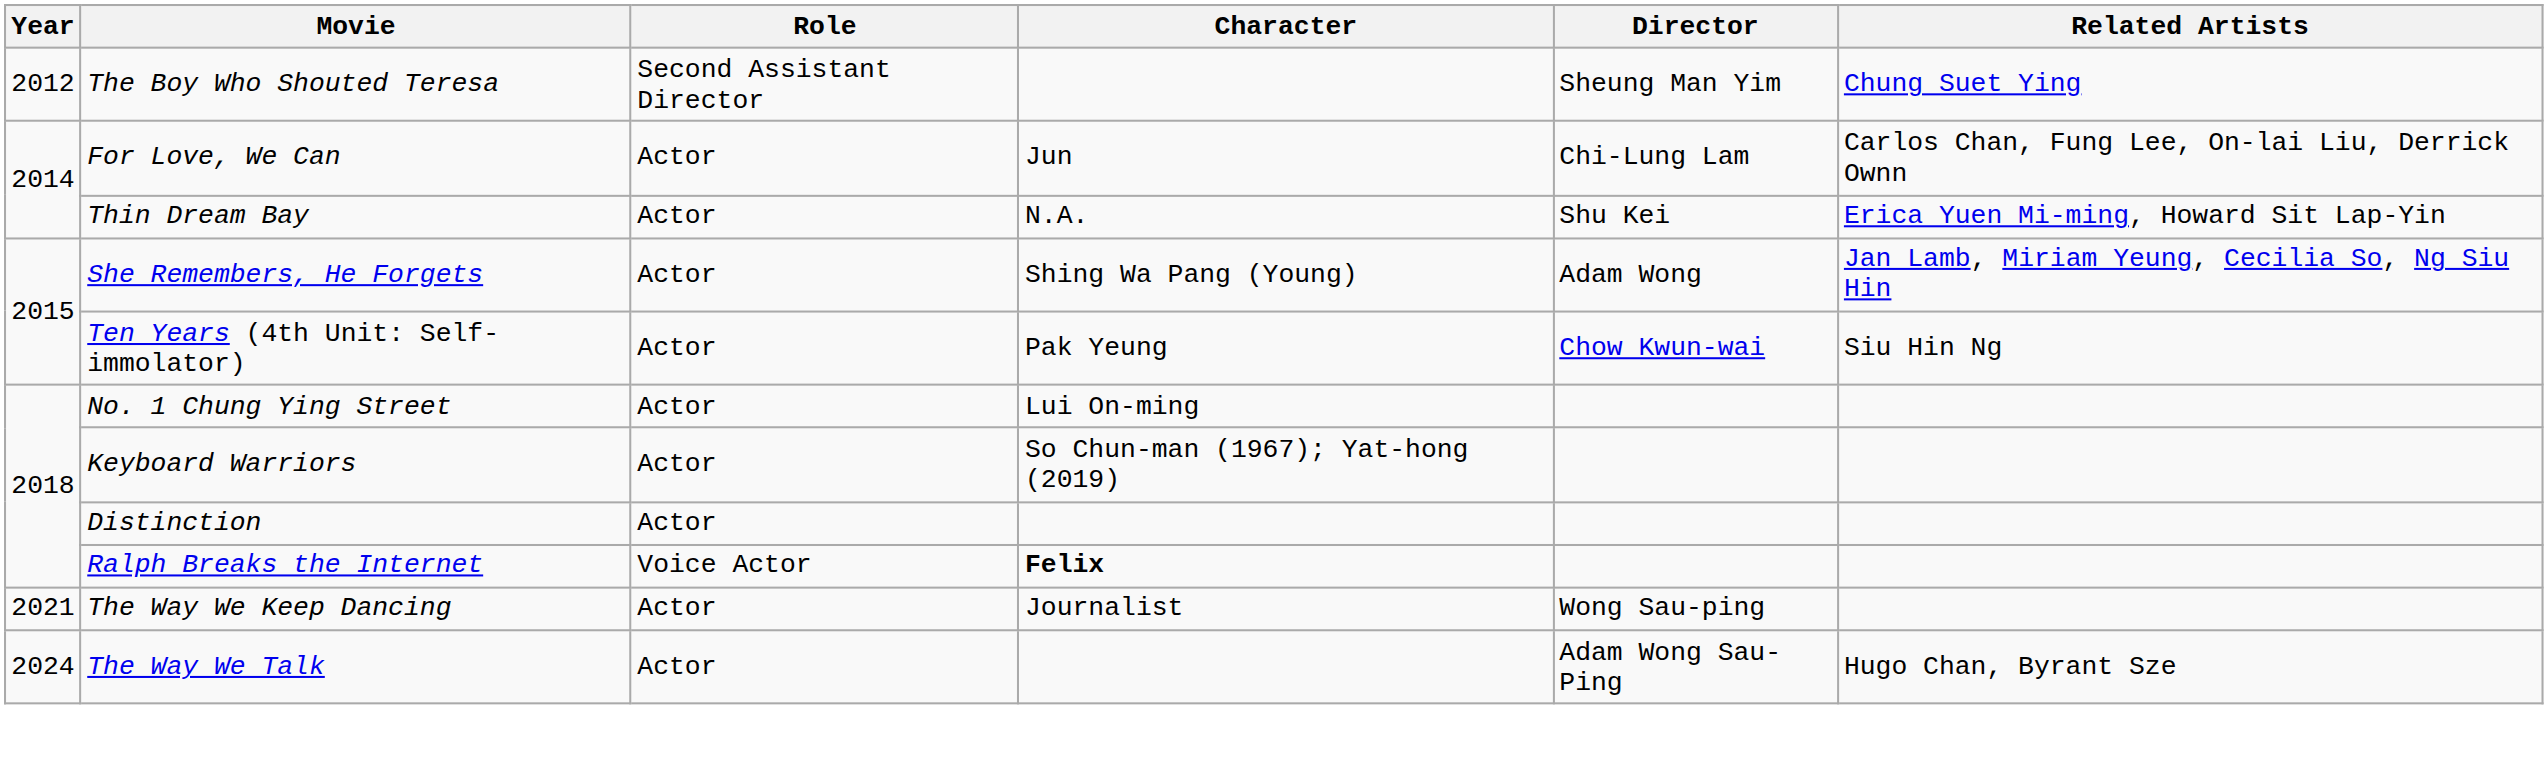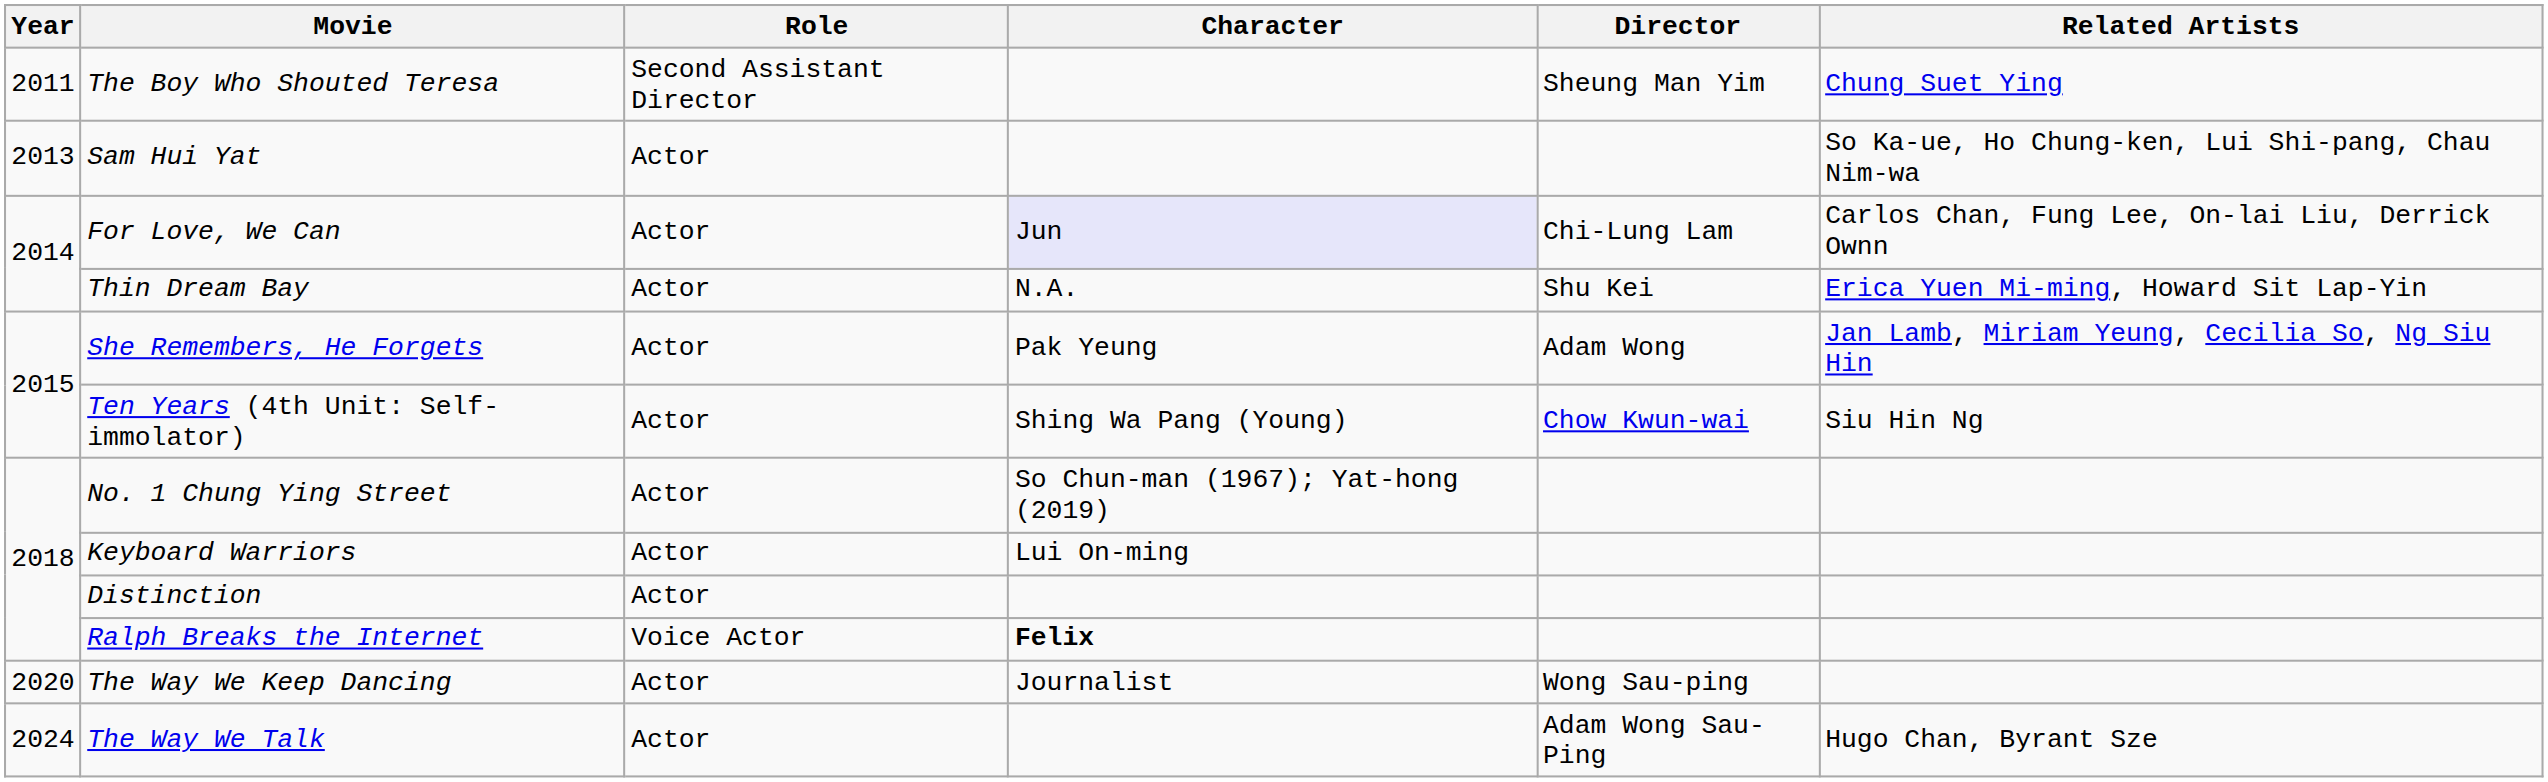The Boy Who Shouted Teresa | Year: 2012 -> 2011
+ row: 2013 | Sam Hui Yat | Actor | So Ka-ue, Ho Chung-ken, Lui Shi-pang, Chau Nim-wa
For Love, We Can | Character: no background -> lavender background
She Remembers, He Forgets | Character: Shing Wa Pang (Young) -> Pak Yeung
Ten Years (4th Unit: Self-immolator) | Character: Pak Yeung -> Shing Wa Pang (Young)
No. 1 Chung Ying Street | Character: Lui On-ming -> So Chun-man (1967); Yat-hong (2019)
Keyboard Warriors | Character: So Chun-man (1967); Yat-hong (2019) -> Lui On-ming
The Way We Keep Dancing | Year: 2021 -> 2020
